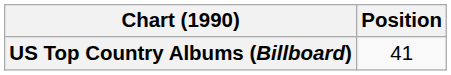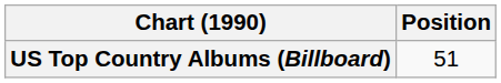US Top Country Albums (Billboard) | Position: 41 -> 51
